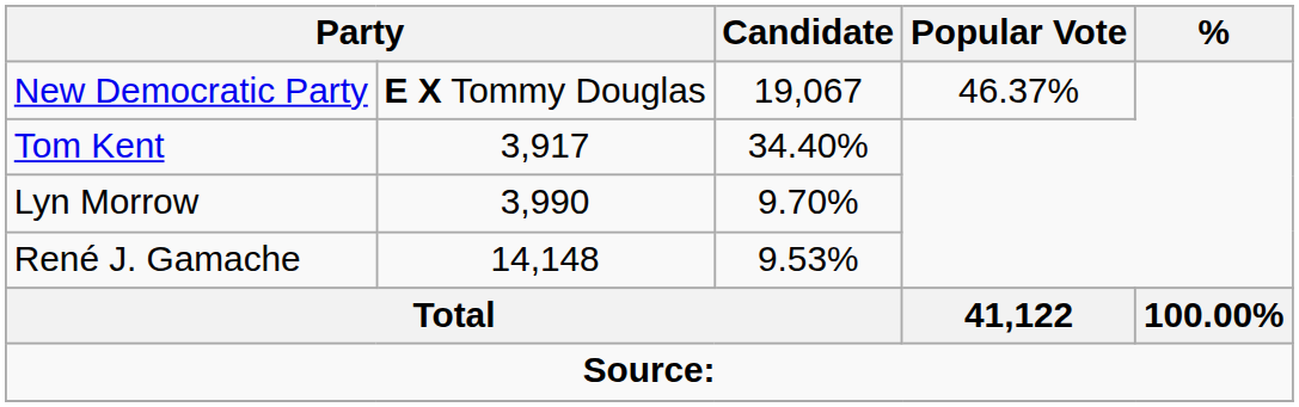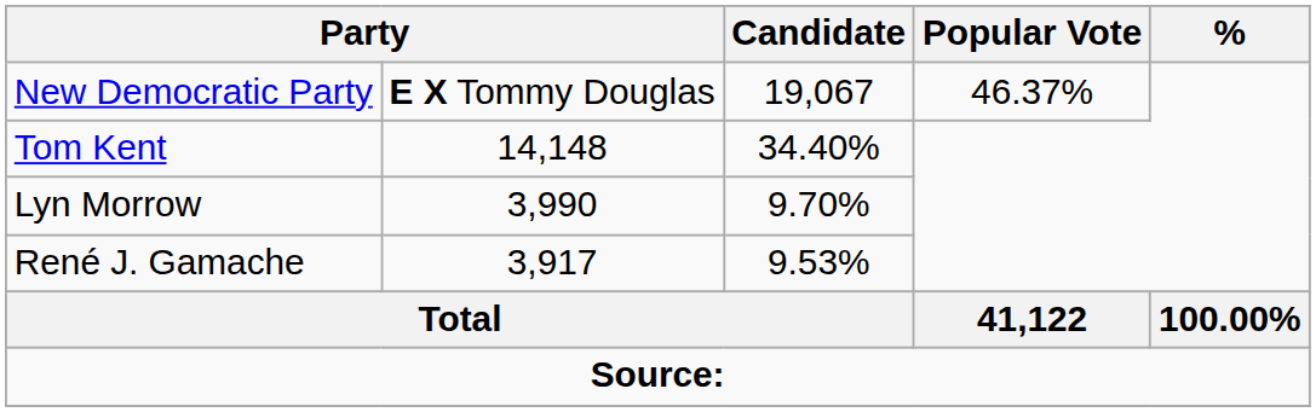Tom Kent | column 2: 3,917 -> 14,148
René J. Gamache | column 2: 14,148 -> 3,917
